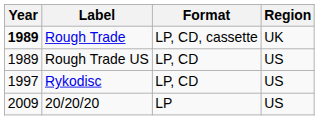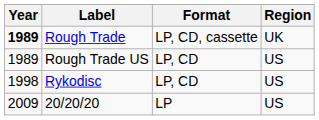Rykodisc | Year: 1997 -> 1998
